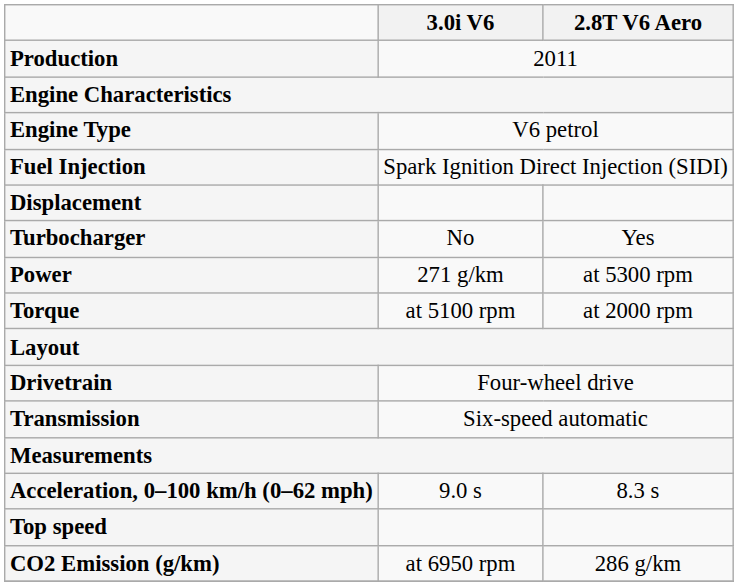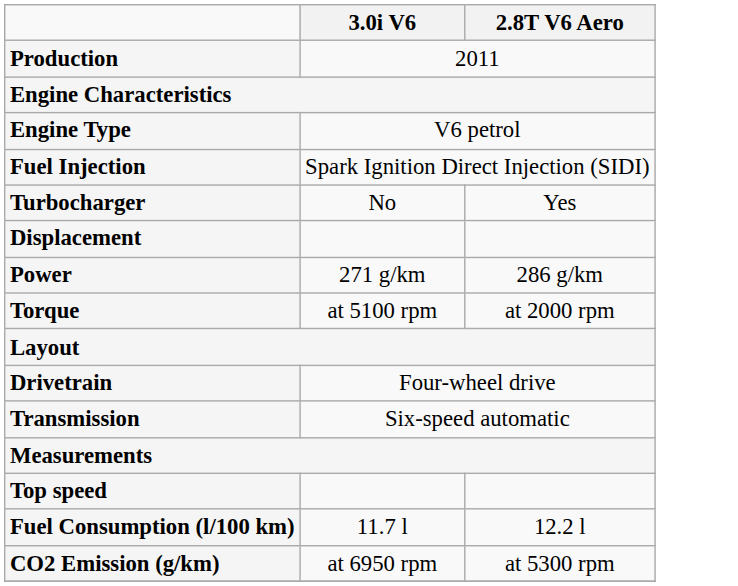rows swapped: Turbocharger <-> Displacement
Power | 2.8T V6 Aero: at 5300 rpm -> 286 g/km
- row: Acceleration, 0–100 km/h (0–62 mph) | 9.0 s | 8.3 s
+ row: Fuel Consumption (l/100 km) | 11.7 l | 12.2 l
CO2 Emission (g/km) | 2.8T V6 Aero: 286 g/km -> at 5300 rpm
